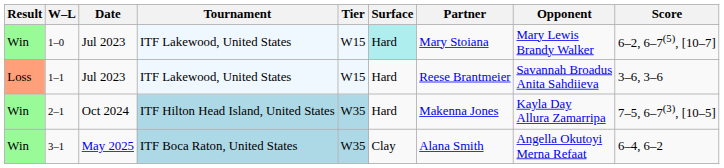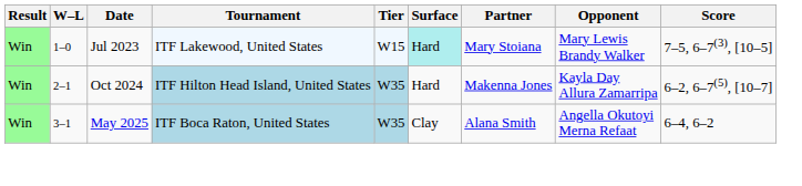1–0 | Score: 6–2, 6–7(5), [10–7] -> 7–5, 6–7(3), [10–5]
- row: Loss | 1–1 | Jul 2023 | ITF Lakewood, United States | W15 | Hard | Reese Brantmeier | Savannah Broadus Anita Sahdiieva | 3–6, 3–6
2–1 | Score: 7–5, 6–7(3), [10–5] -> 6–2, 6–7(5), [10–7]
